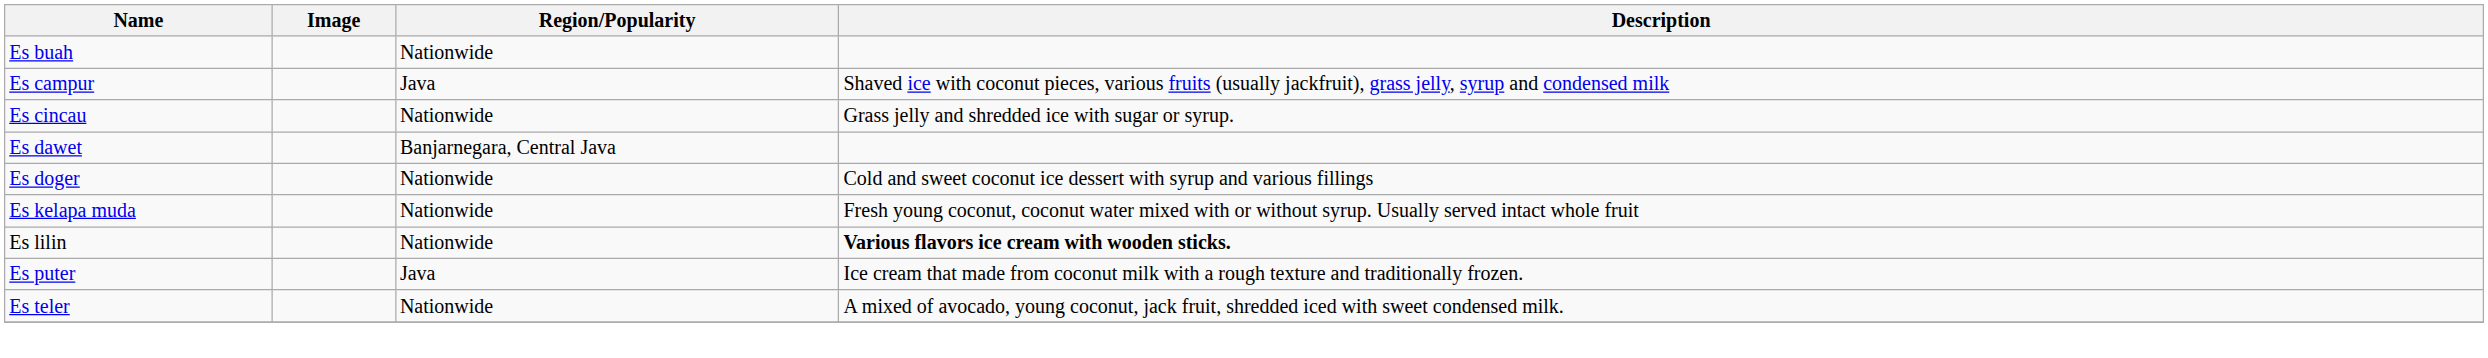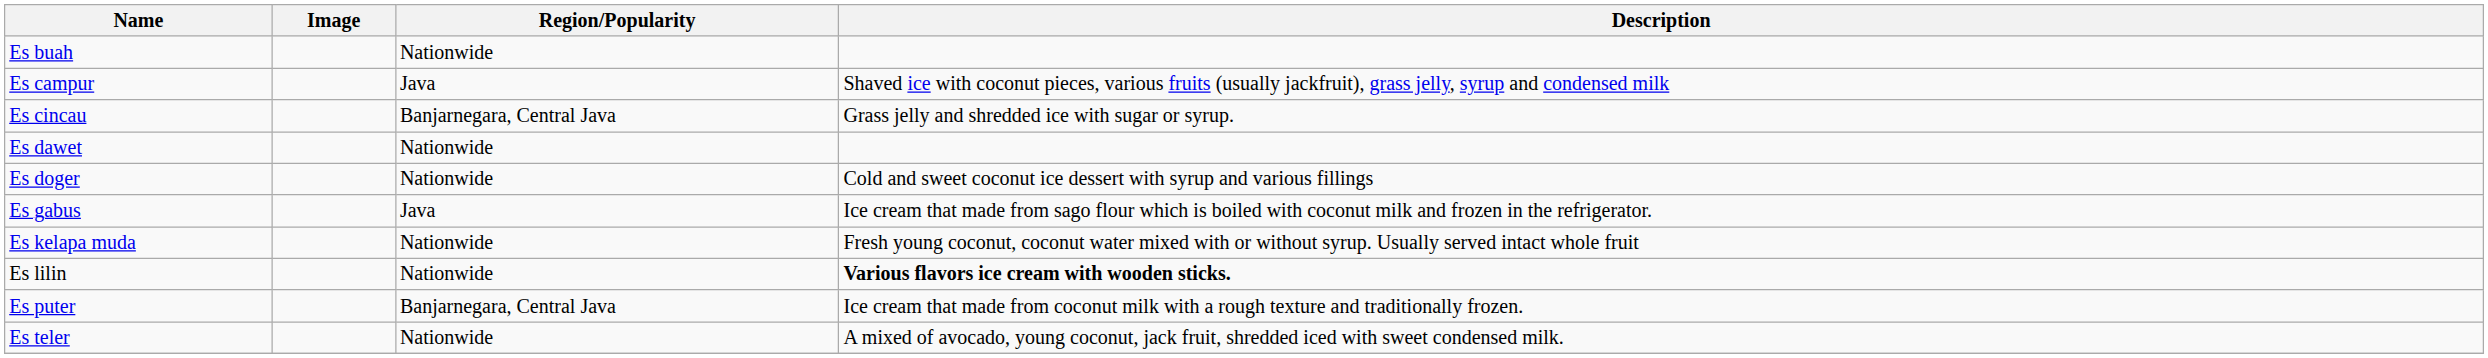Es cincau | Region/Popularity: Nationwide -> Banjarnegara, Central Java
Es dawet | Region/Popularity: Banjarnegara, Central Java -> Nationwide
+ row: Es gabus | Java | Ice cream that made from sago flour which is boiled with coconut milk and frozen in the refrigerator.
Es puter | Region/Popularity: Java -> Banjarnegara, Central Java
